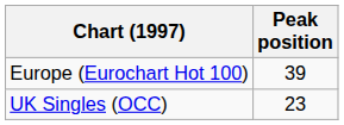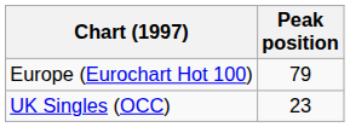Europe (Eurochart Hot 100) | Peak position: 39 -> 79
